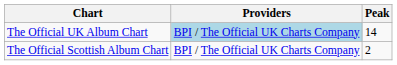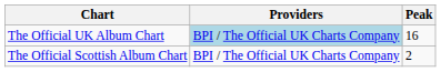The Official UK Album Chart | Peak: 14 -> 16
